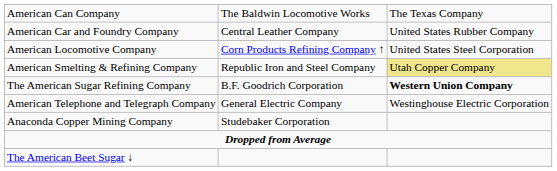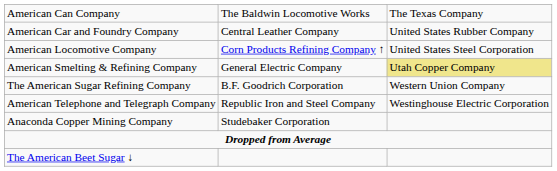American Smelting & Refining Company | column 2: Republic Iron and Steel Company -> General Electric Company
The American Sugar Refining Company | column 3: bold -> normal
American Telephone and Telegraph Company | column 2: General Electric Company -> Republic Iron and Steel Company
